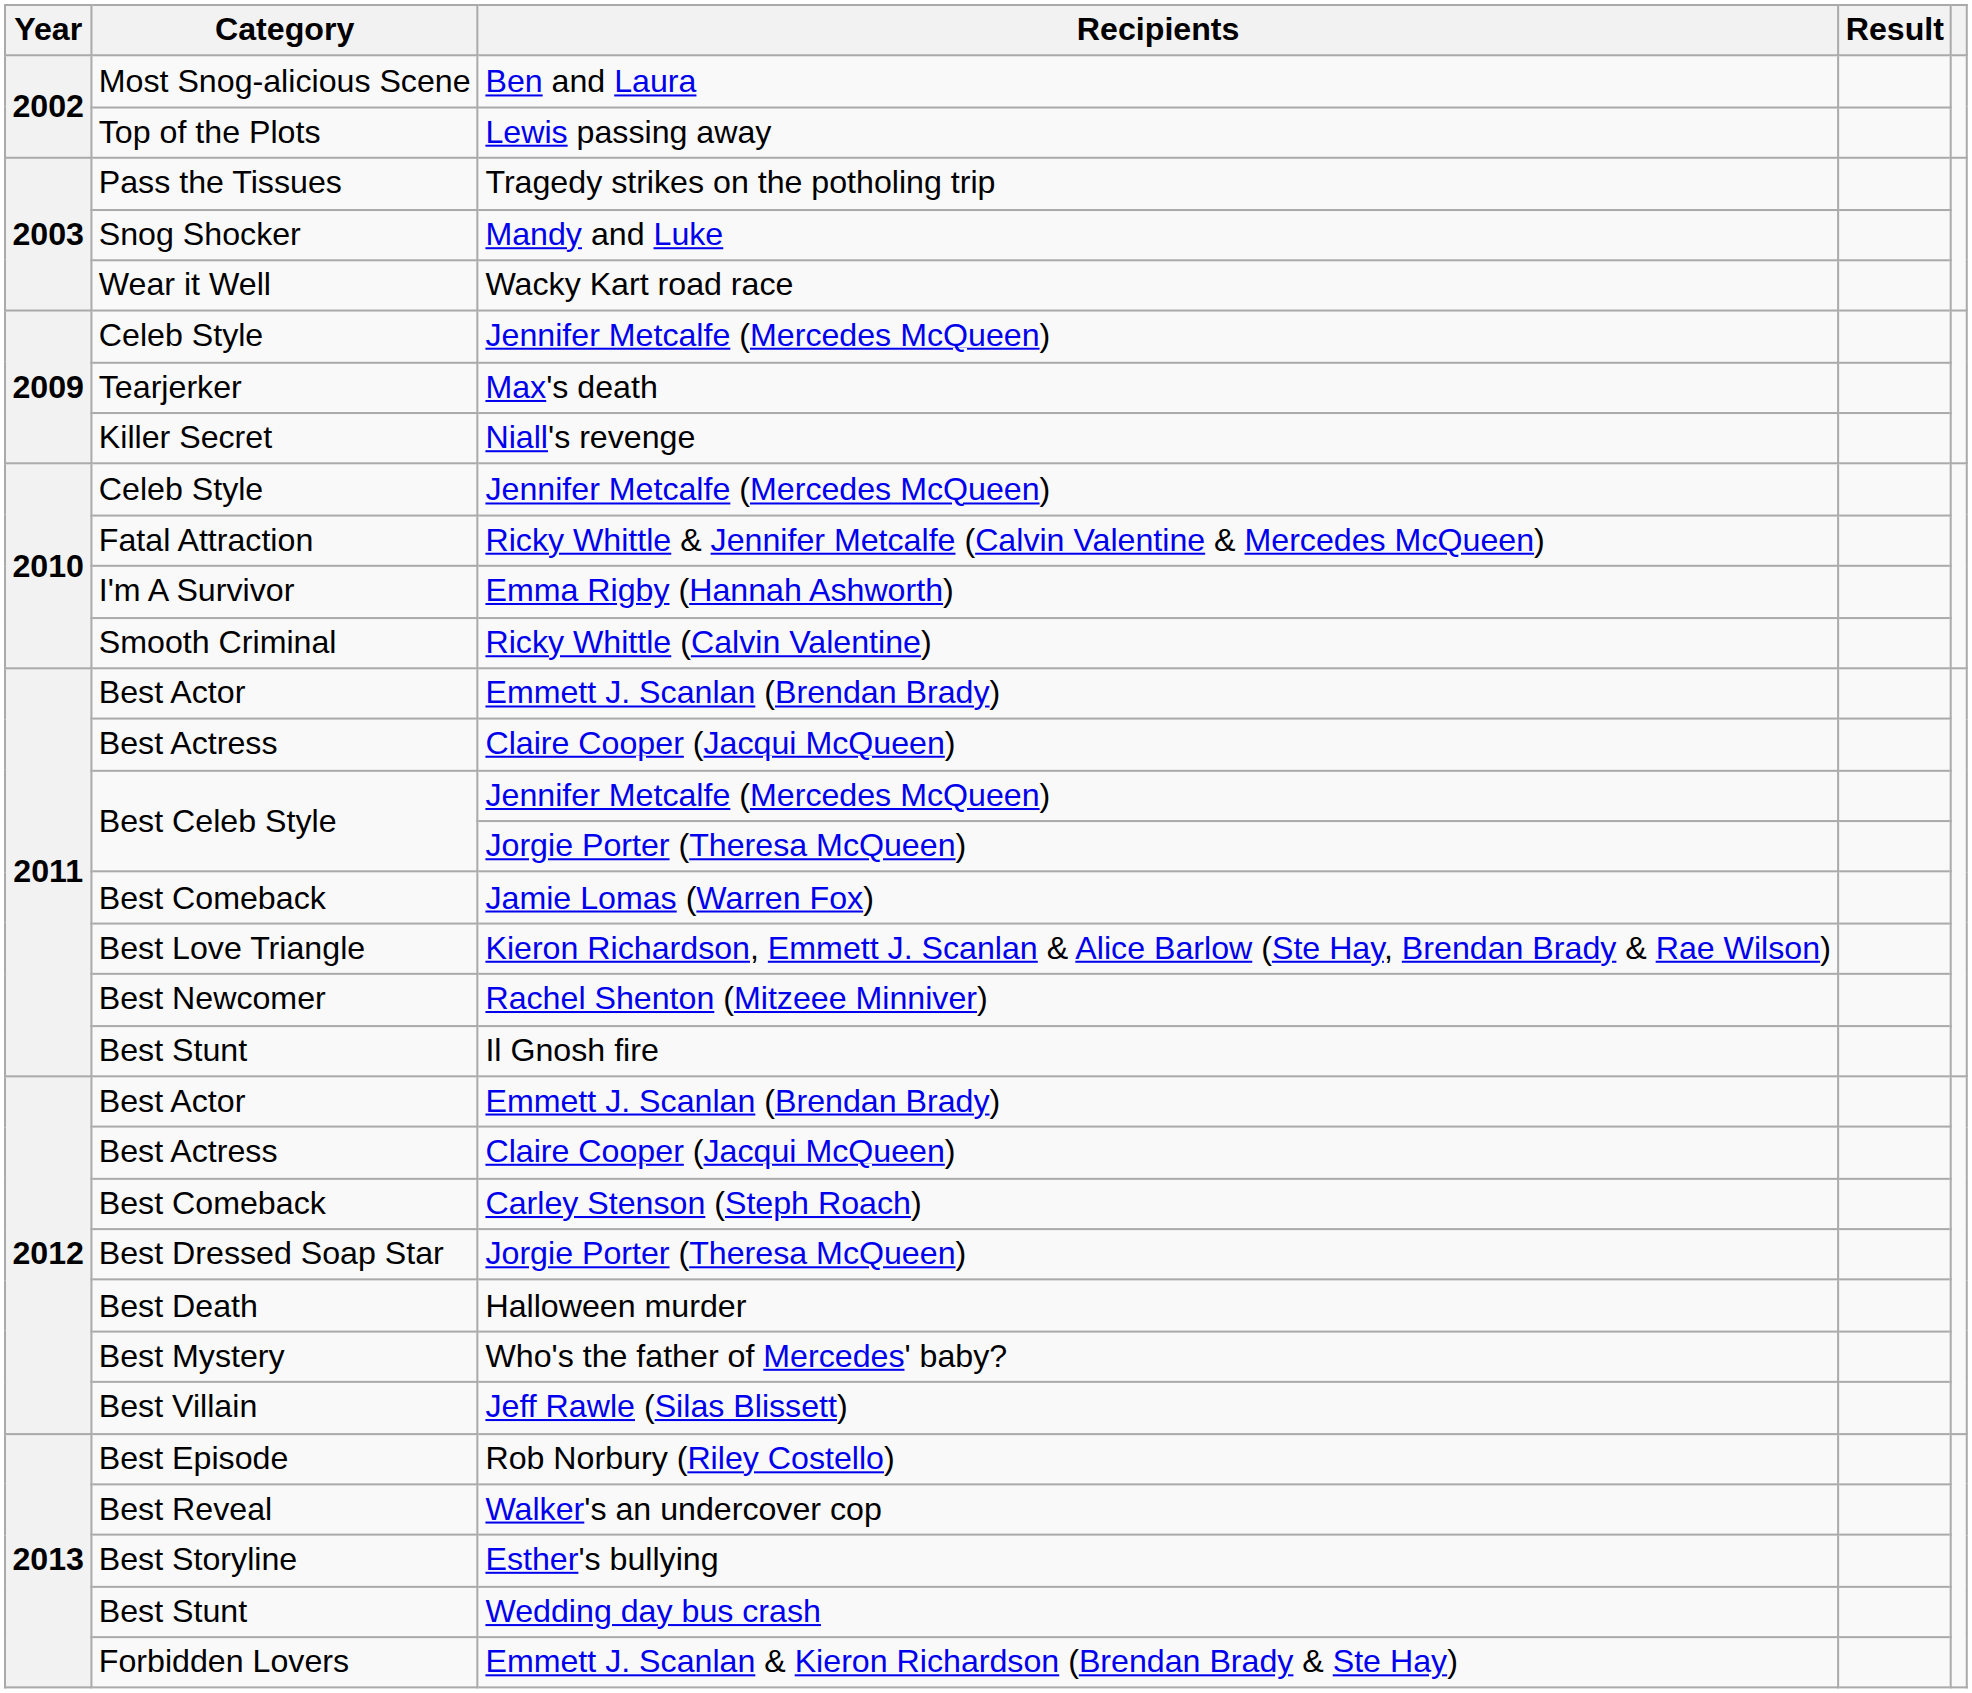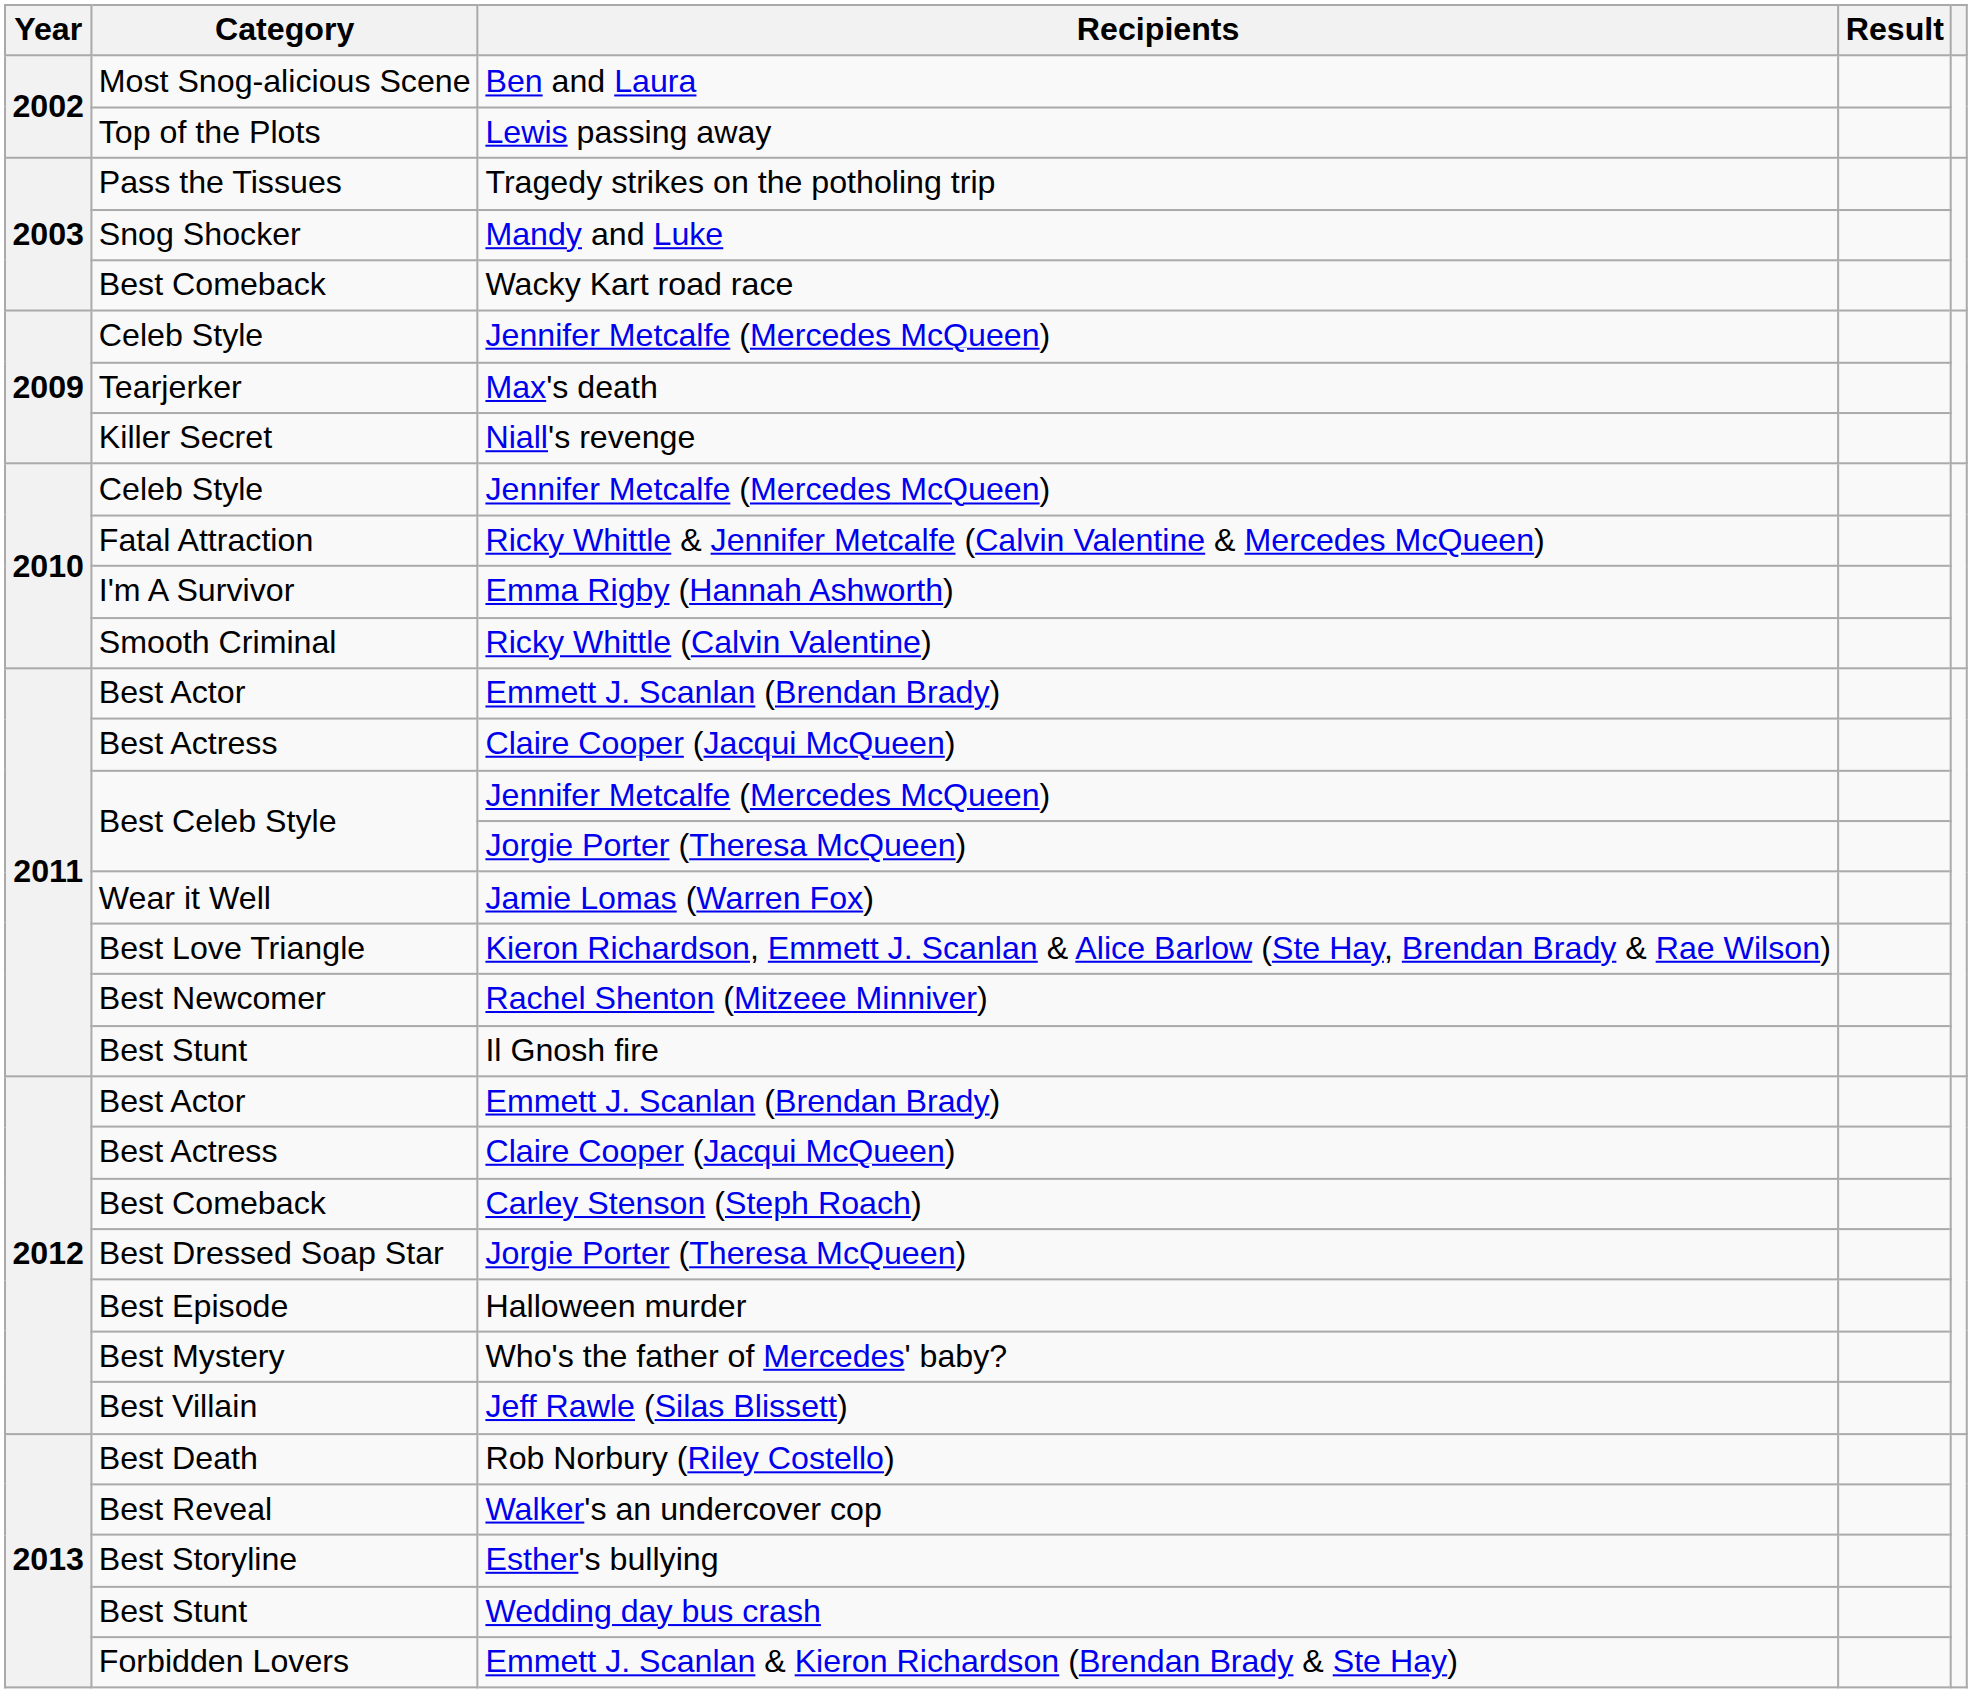Wacky Kart road race | Category: Wear it Well -> Best Comeback
Jamie Lomas (Warren Fox) | Category: Best Comeback -> Wear it Well
Halloween murder | Category: Best Death -> Best Episode
Rob Norbury (Riley Costello) | Category: Best Episode -> Best Death
